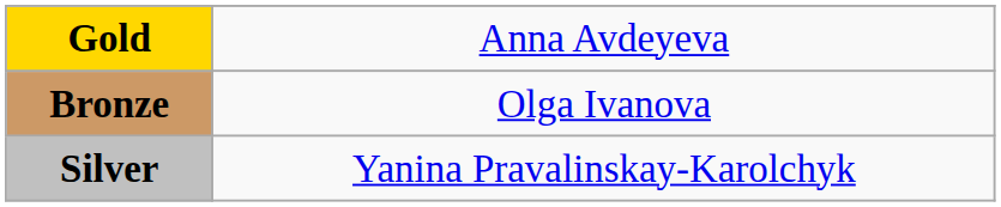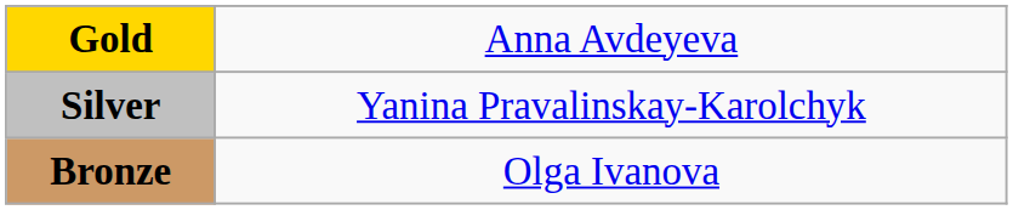rows swapped: Silver <-> Bronze
